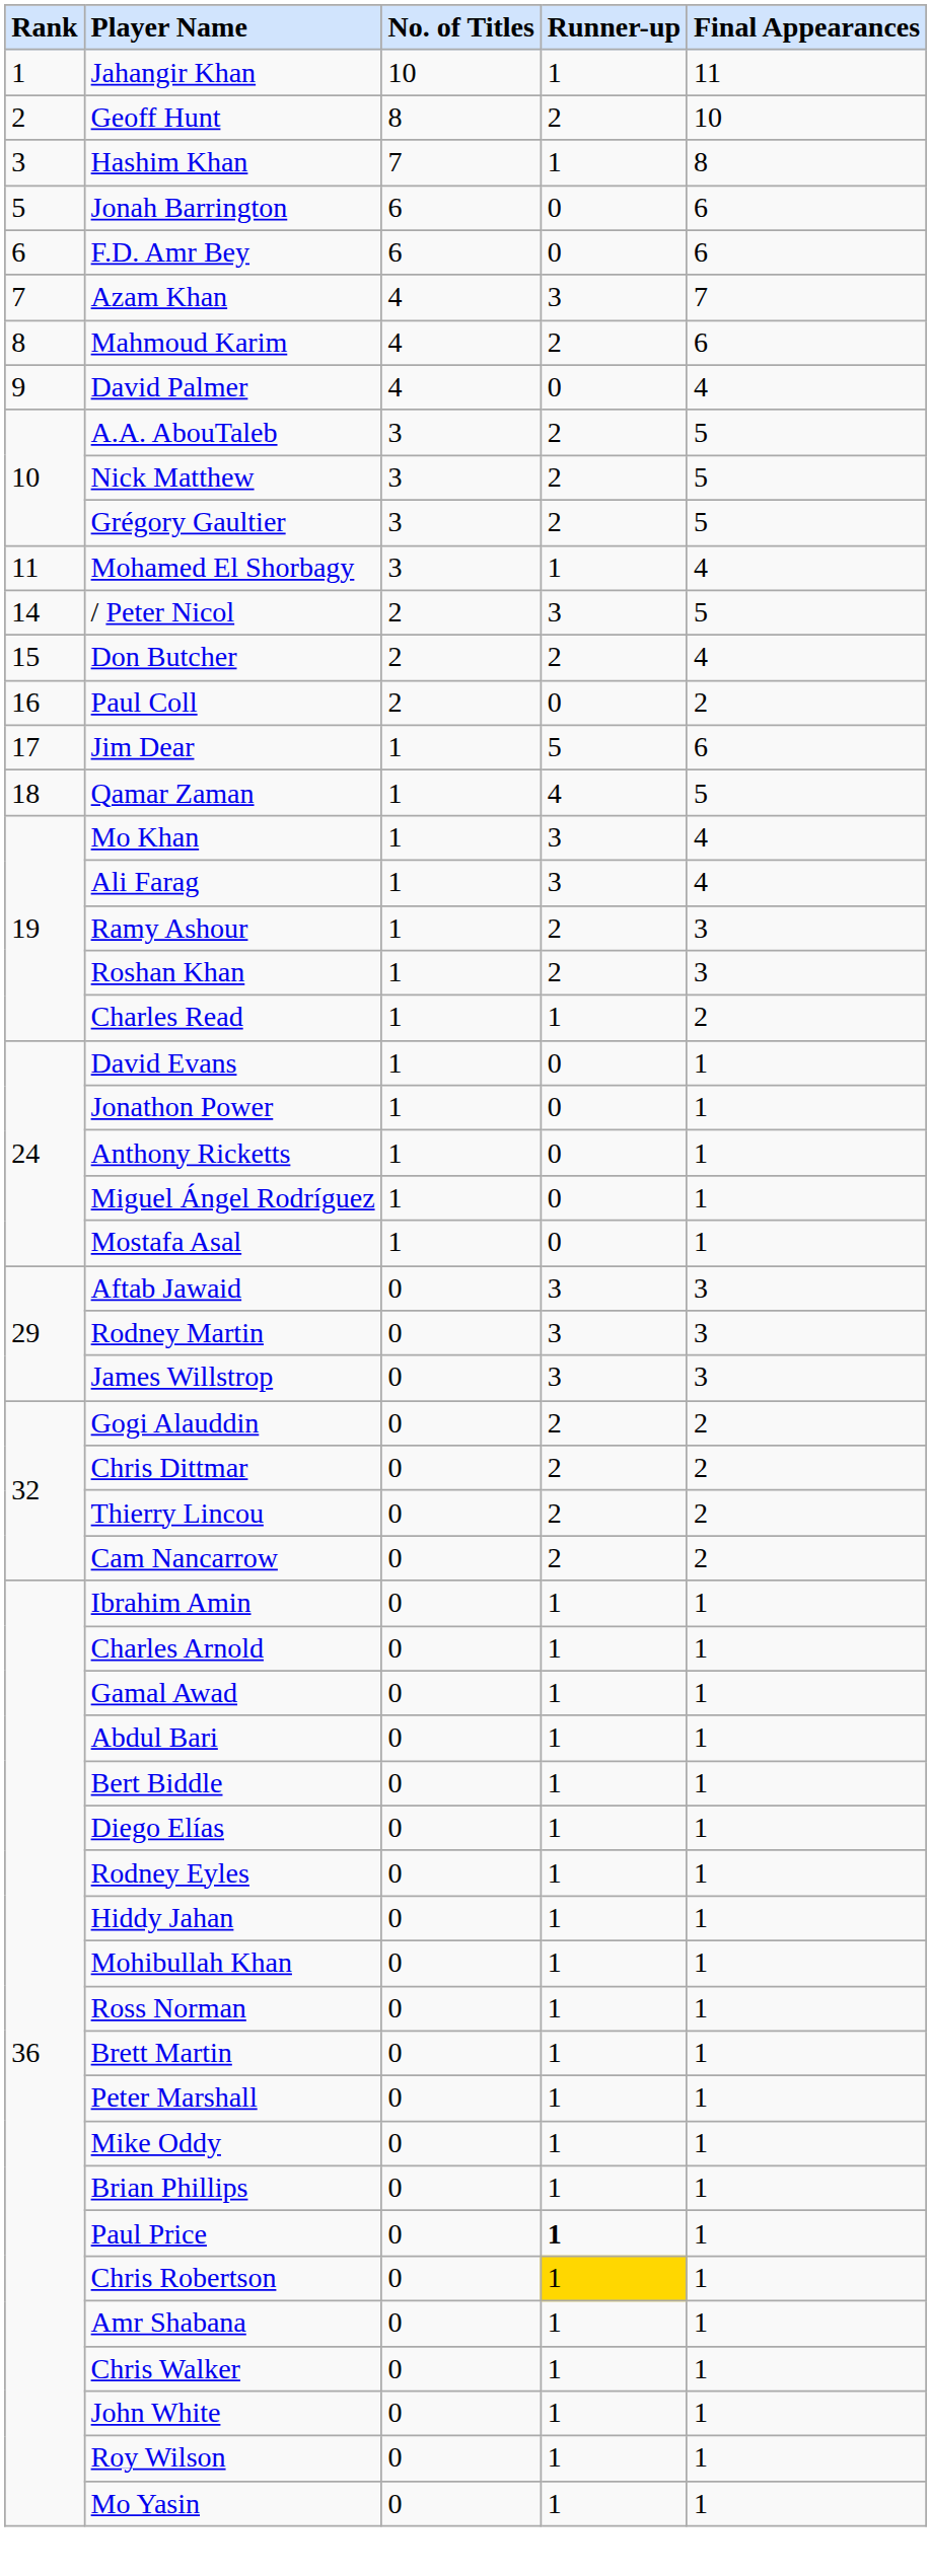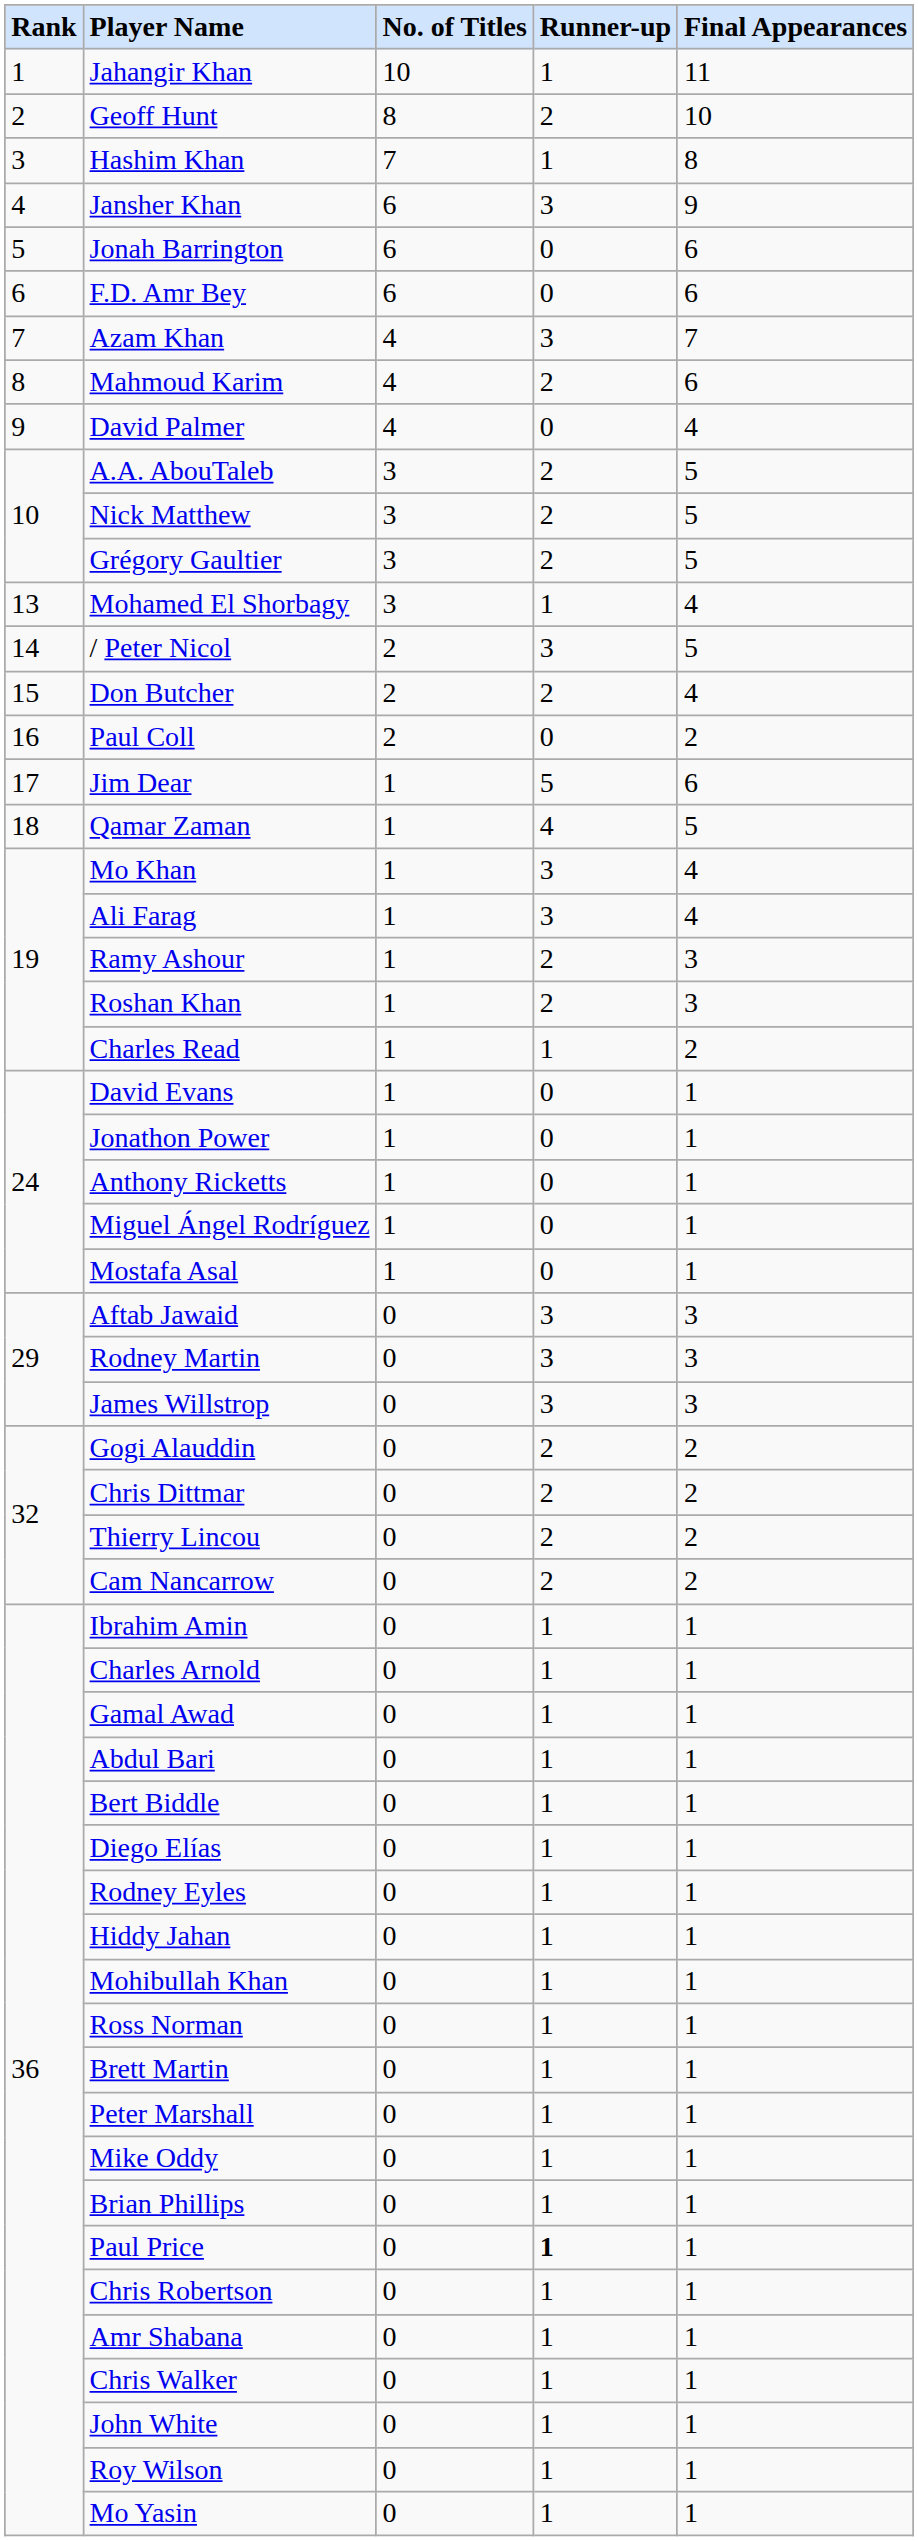+ row: 4 | Jansher Khan | 6 | 3 | 9
Mohamed El Shorbagy | Rank: 11 -> 13
Chris Robertson | Runner-up: gold background -> no background
